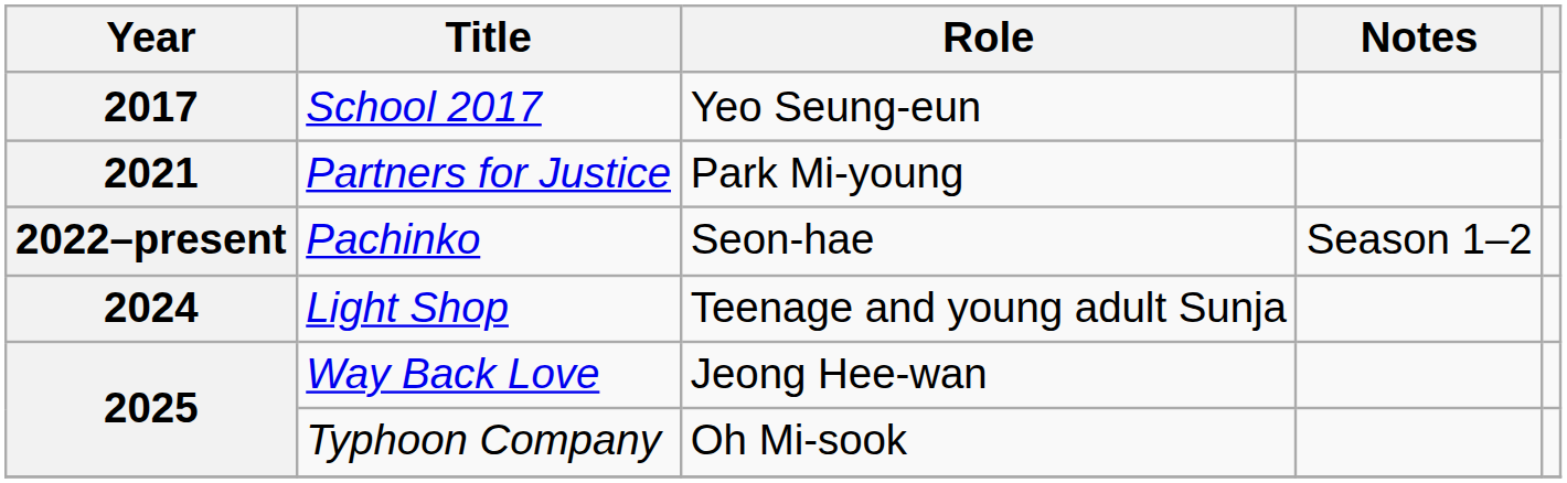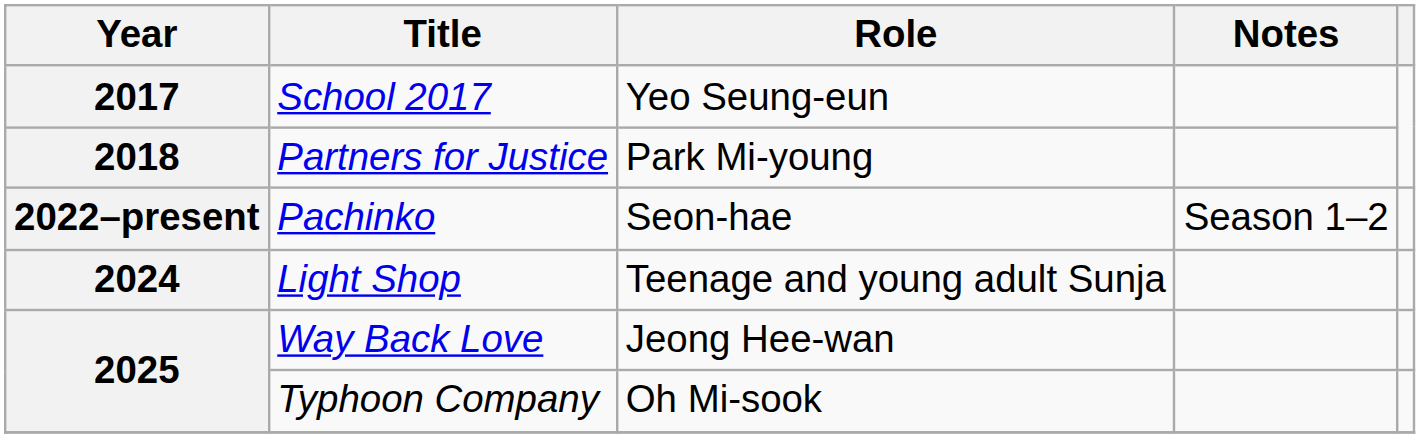Partners for Justice | Year: 2021 -> 2018
